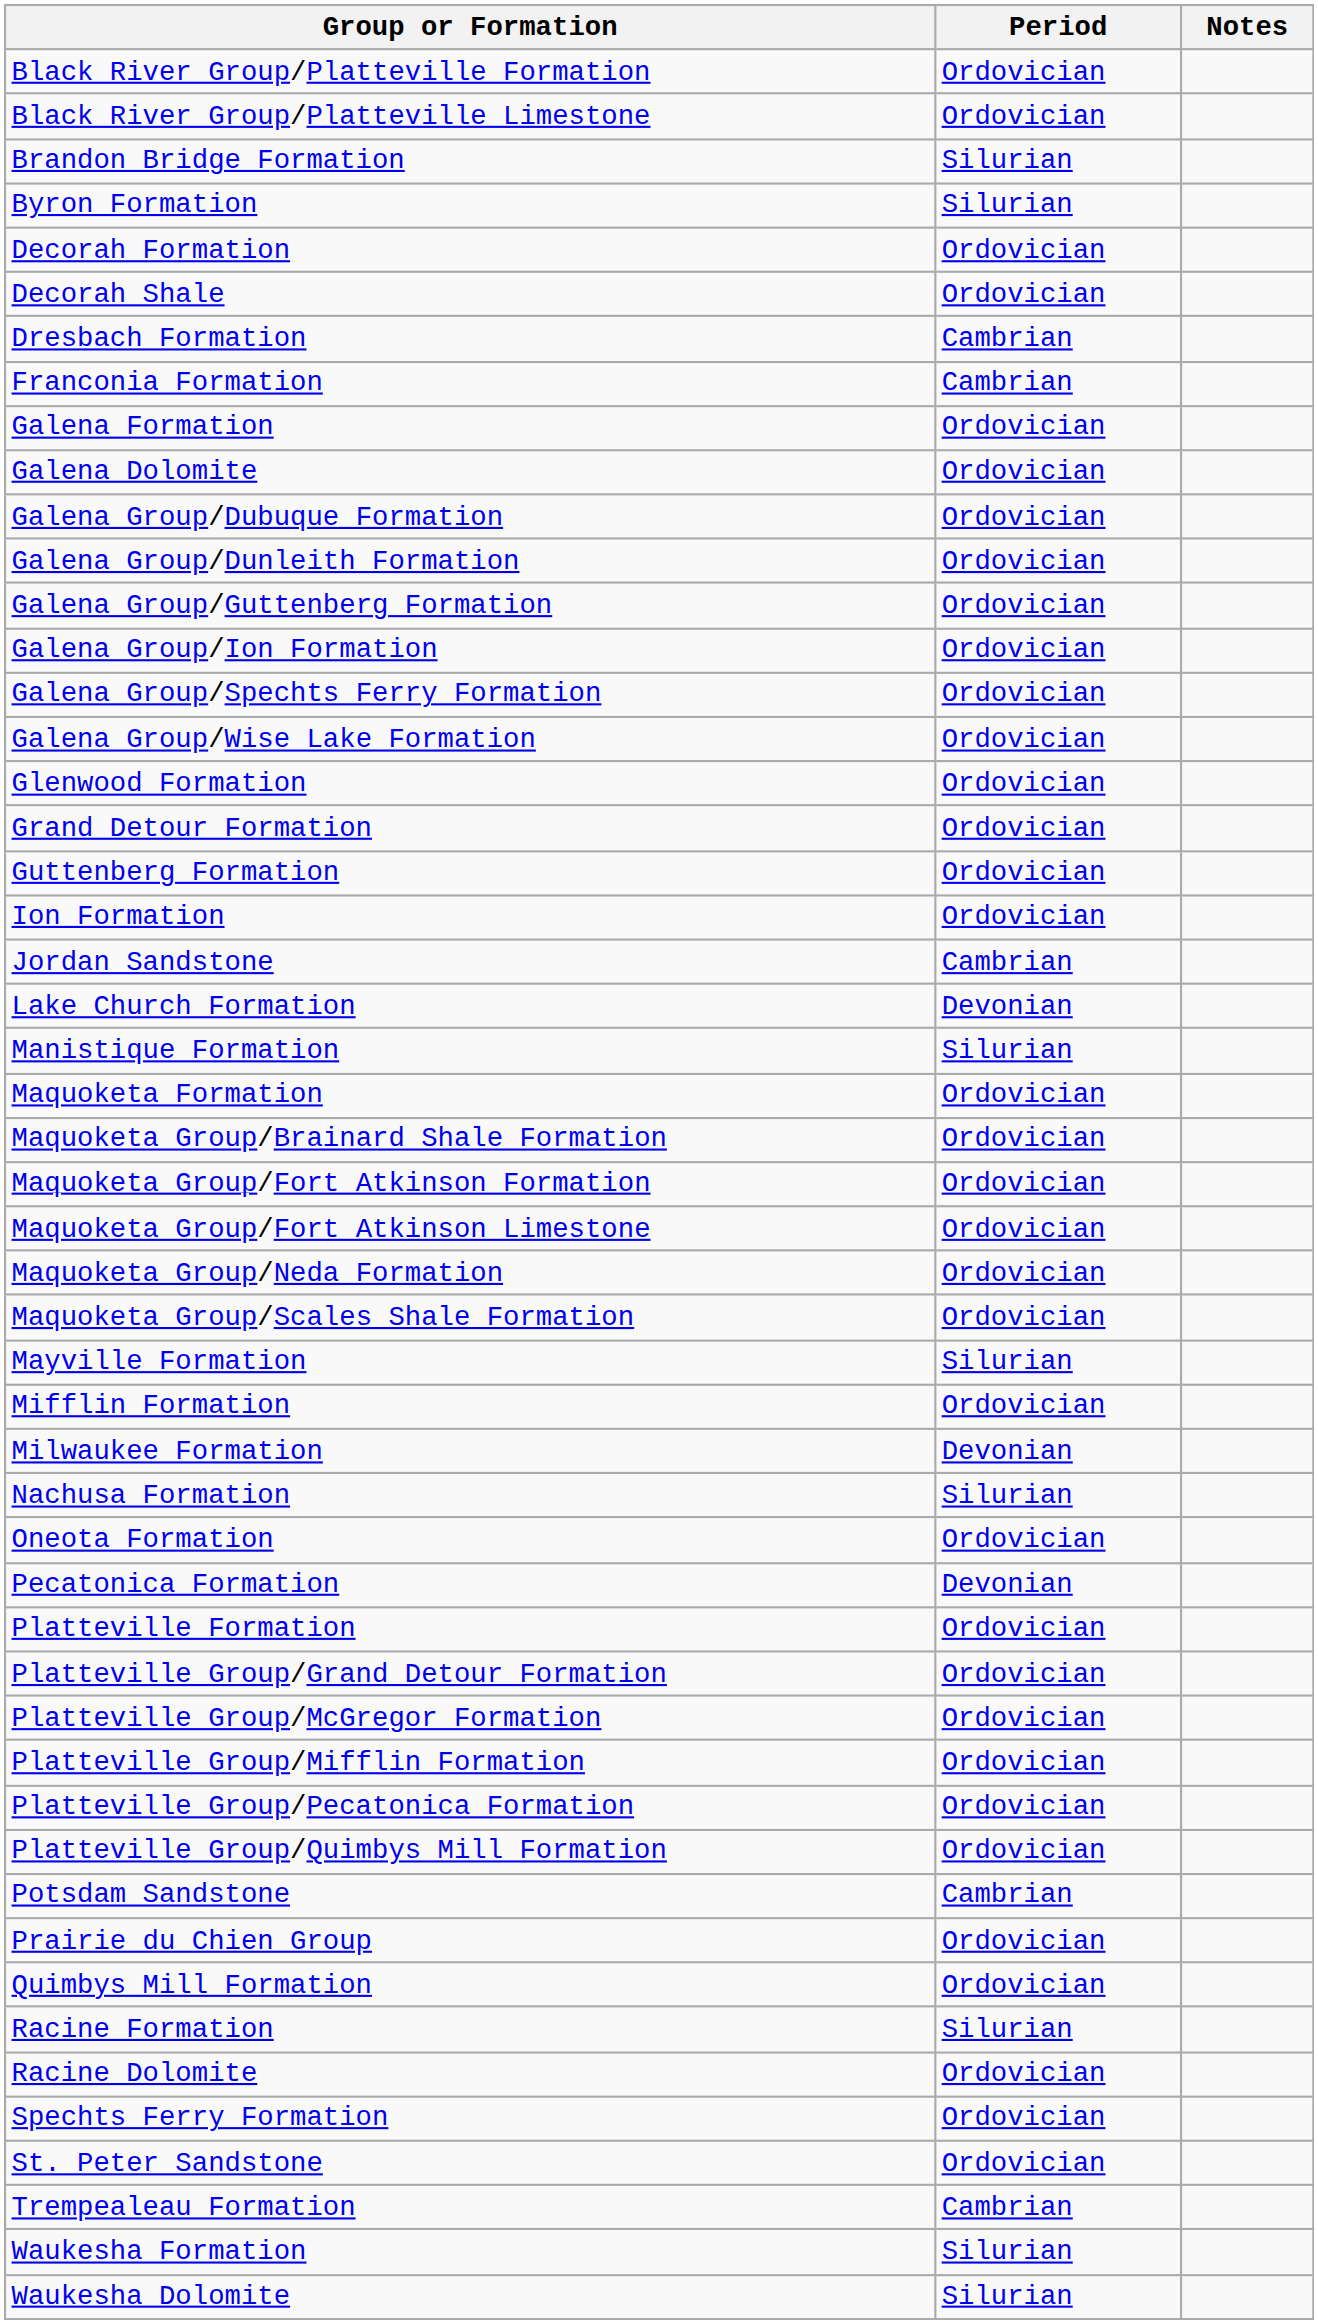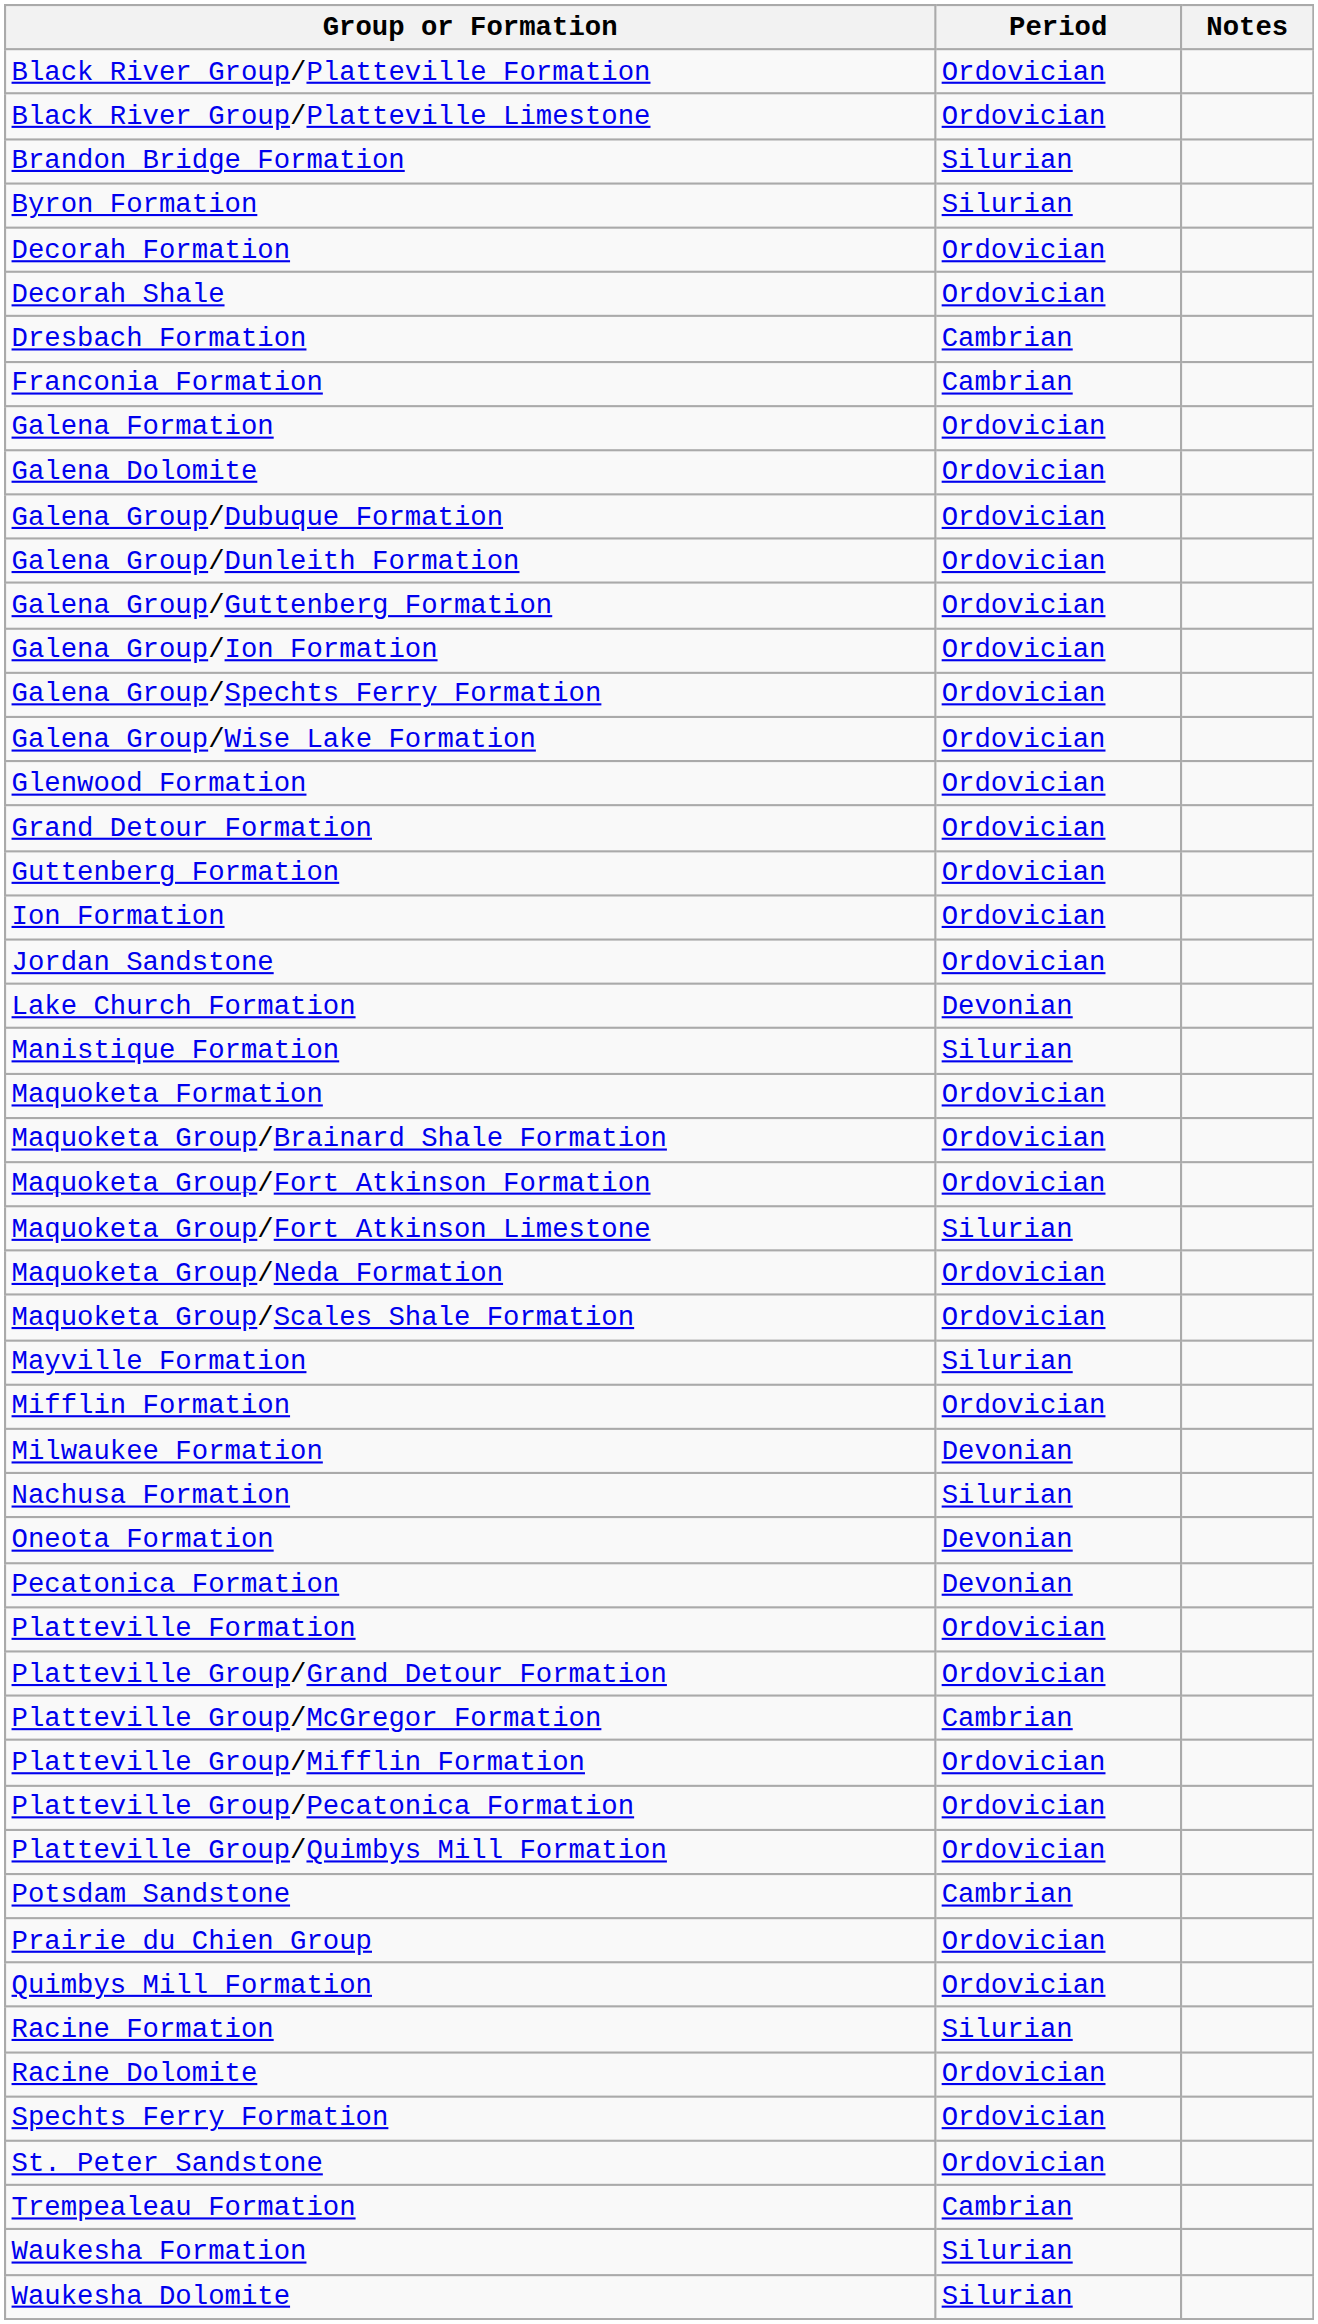Jordan Sandstone | Period: Cambrian -> Ordovician
Maquoketa Group/Fort Atkinson Limestone | Period: Ordovician -> Silurian
Oneota Formation | Period: Ordovician -> Devonian
Platteville Group/McGregor Formation | Period: Ordovician -> Cambrian
